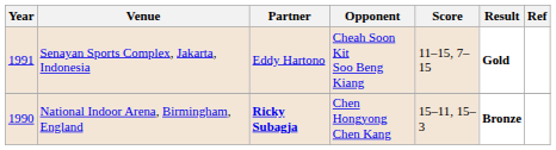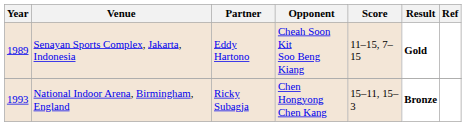Senayan Sports Complex, Jakarta, Indonesia | Year: 1991 -> 1989
National Indoor Arena, Birmingham, England | Year: 1990 -> 1993
National Indoor Arena, Birmingham, England | Partner: bold -> normal
